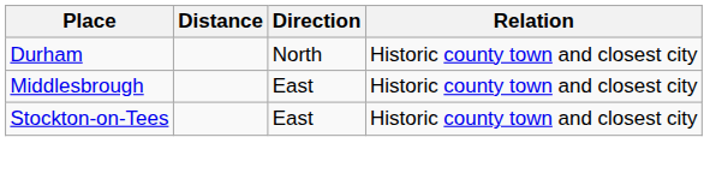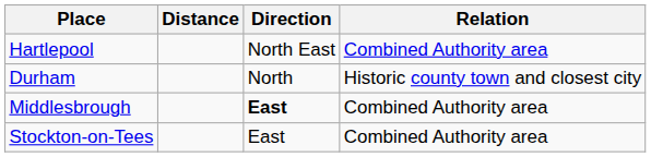+ row: Hartlepool | North East | Combined Authority area
Middlesbrough | Direction: normal -> bold
Middlesbrough | Relation: Historic county town and closest city -> Combined Authority area
Stockton-on-Tees | Relation: Historic county town and closest city -> Combined Authority area
